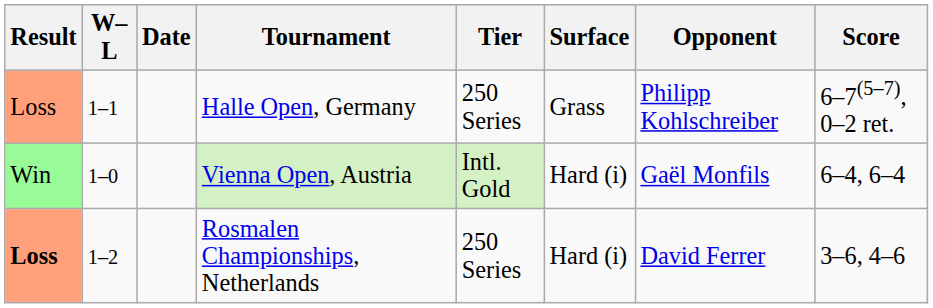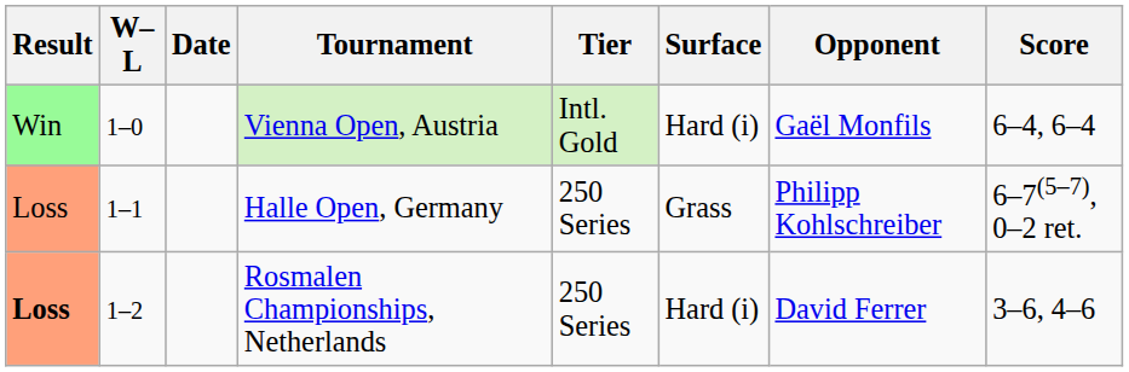rows swapped: Vienna Open, Austria <-> Halle Open, Germany
